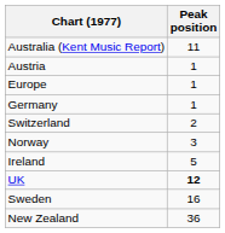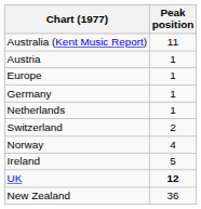+ row: Netherlands | 1
Norway | Peak position: 3 -> 4
- row: Sweden | 16
